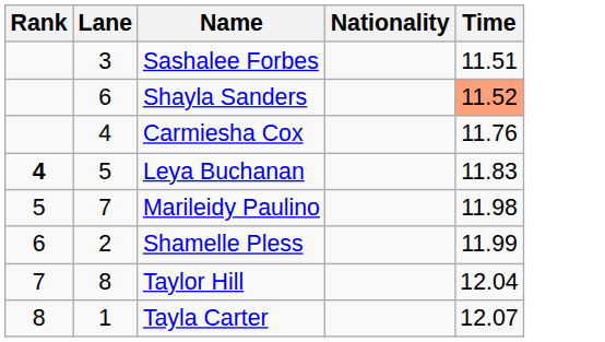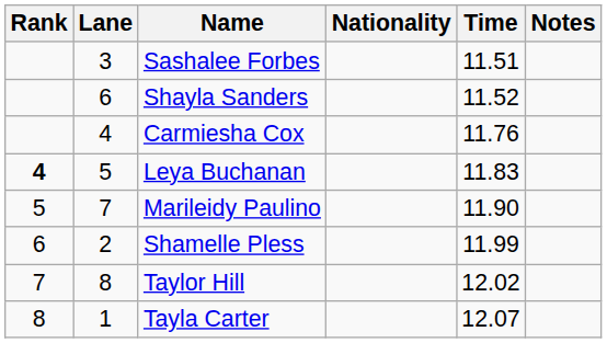+ column: Notes
Shayla Sanders | Time: lightsalmon background -> no background
Marileidy Paulino | Time: 11.98 -> 11.90
Taylor Hill | Time: 12.04 -> 12.02
